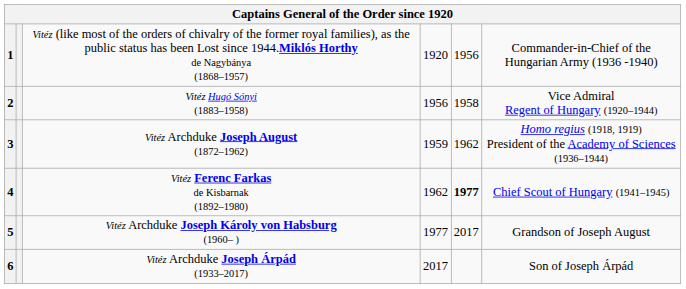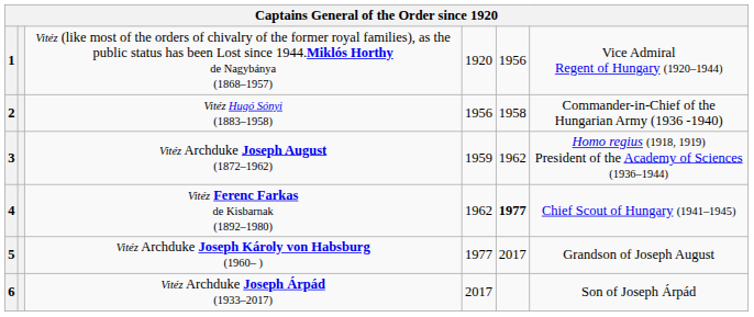1 | column 6: Commander-in-Chief of the Hungarian Army (1936 -1940) -> Vice Admiral Regent of Hungary (1920–1944)
2 | column 6: Vice Admiral Regent of Hungary (1920–1944) -> Commander-in-Chief of the Hungarian Army (1936 -1940)
